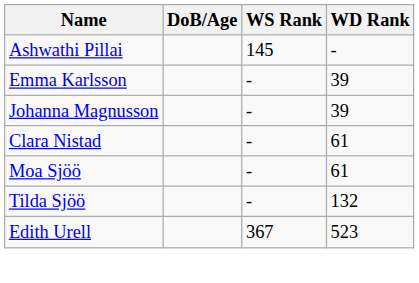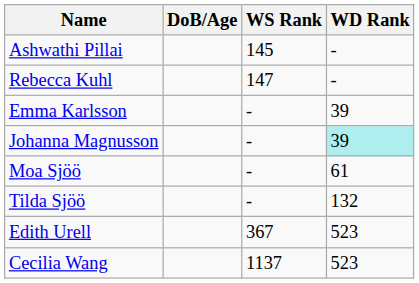+ row: Rebecca Kuhl | 147 | -
Johanna Magnusson | WD Rank: no background -> paleturquoise background
- row: Clara Nistad | - | 61
+ row: Cecilia Wang | 1137 | 523
